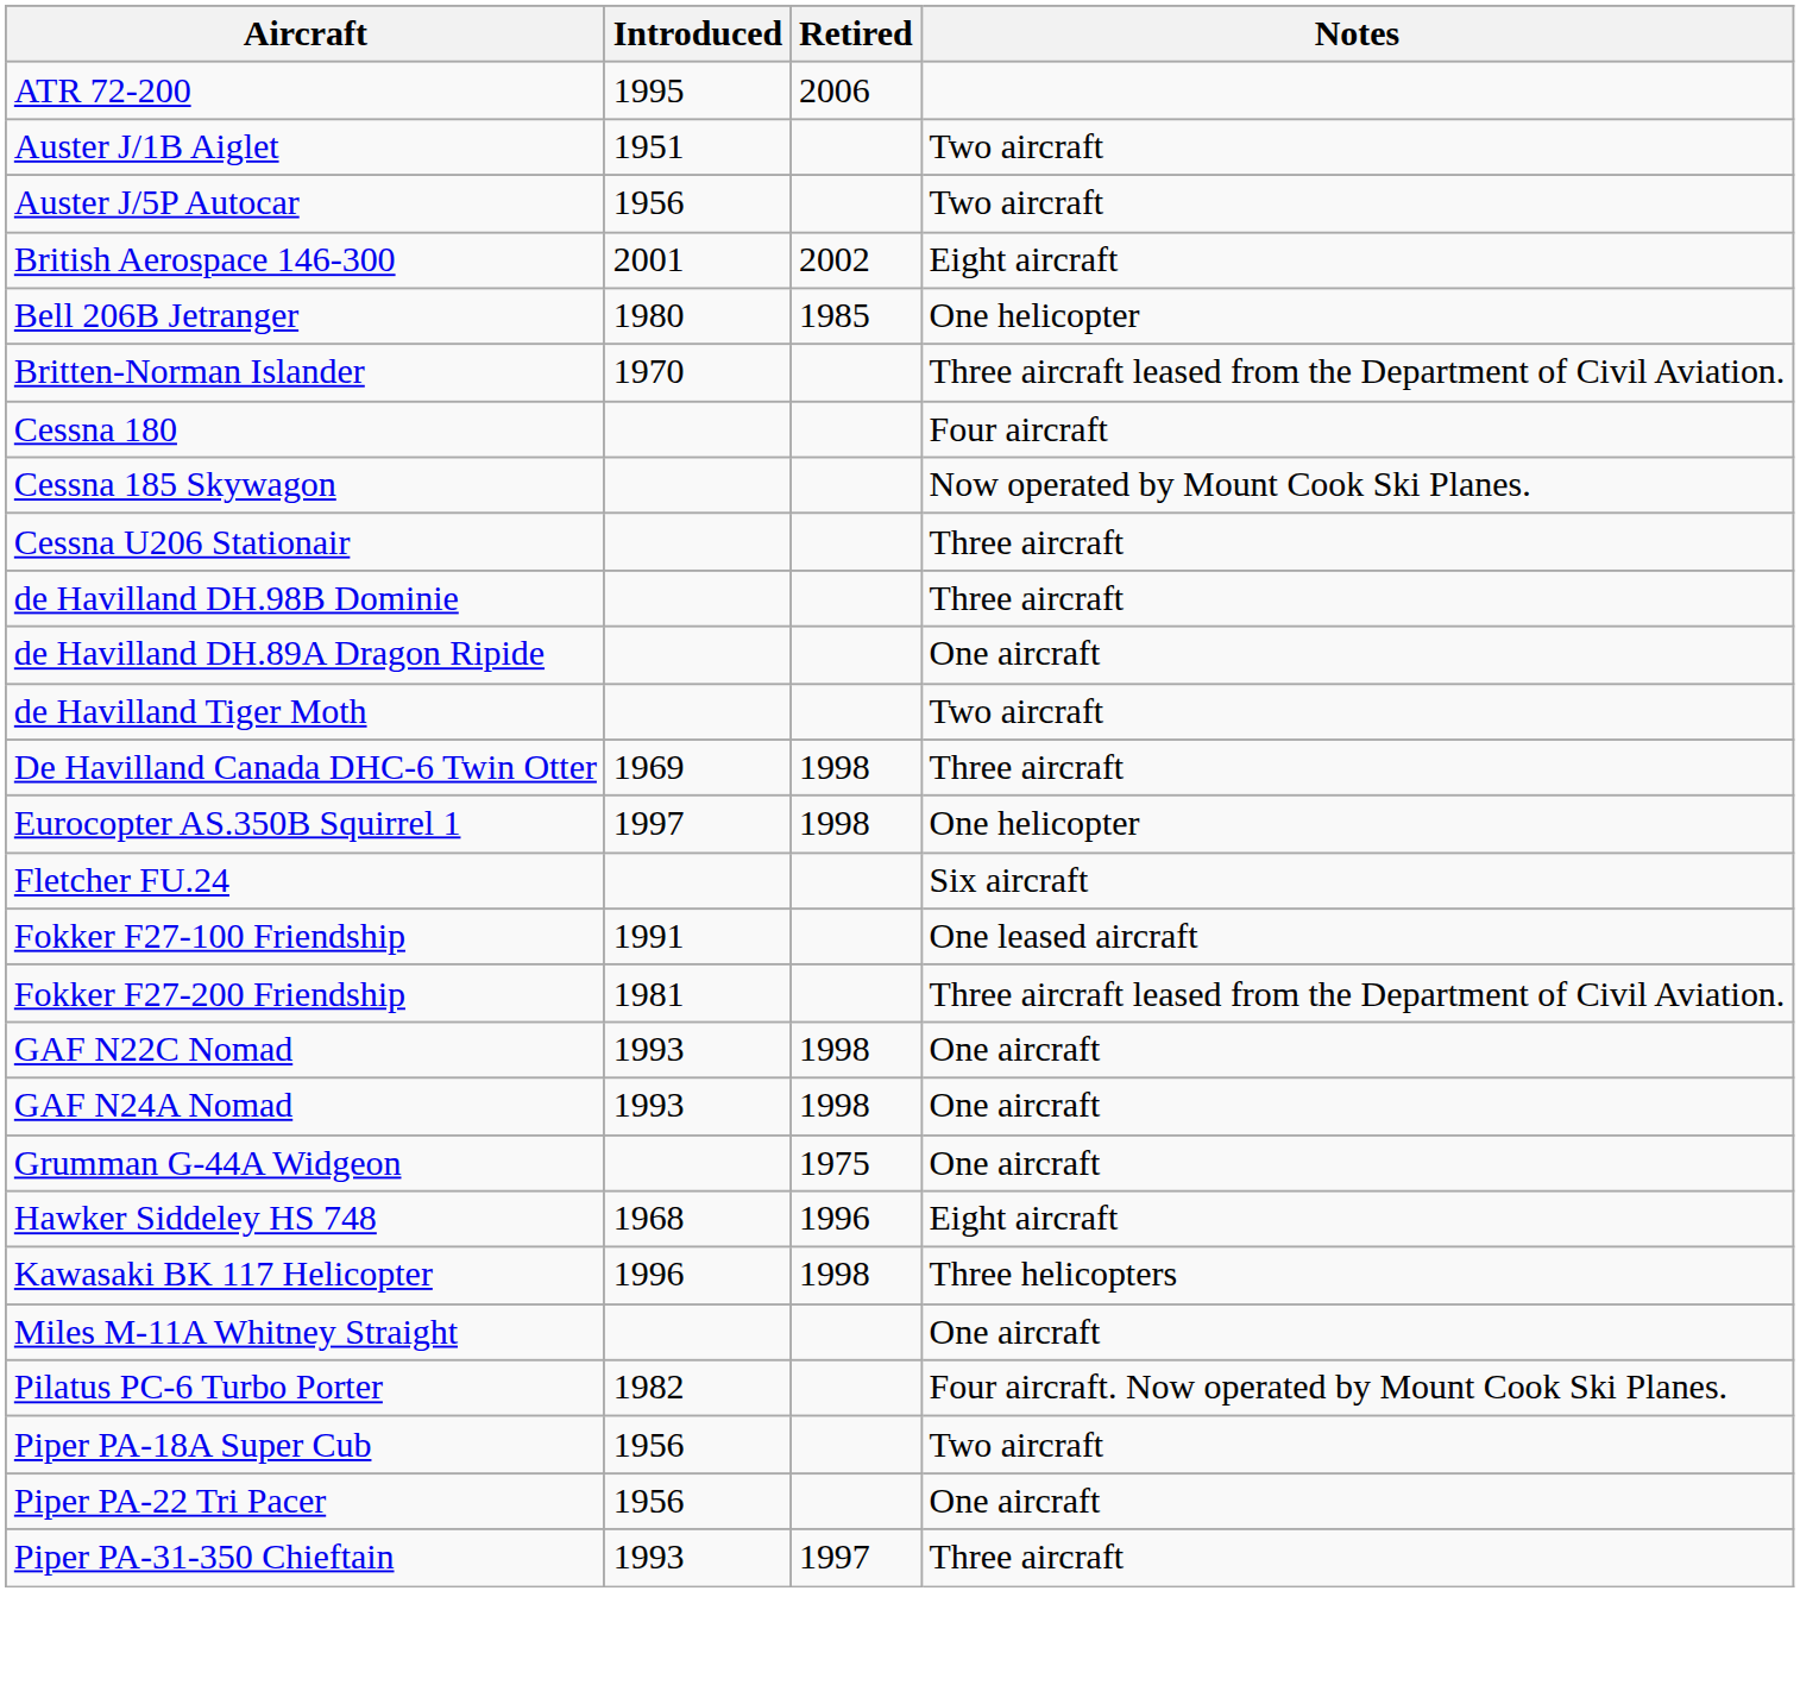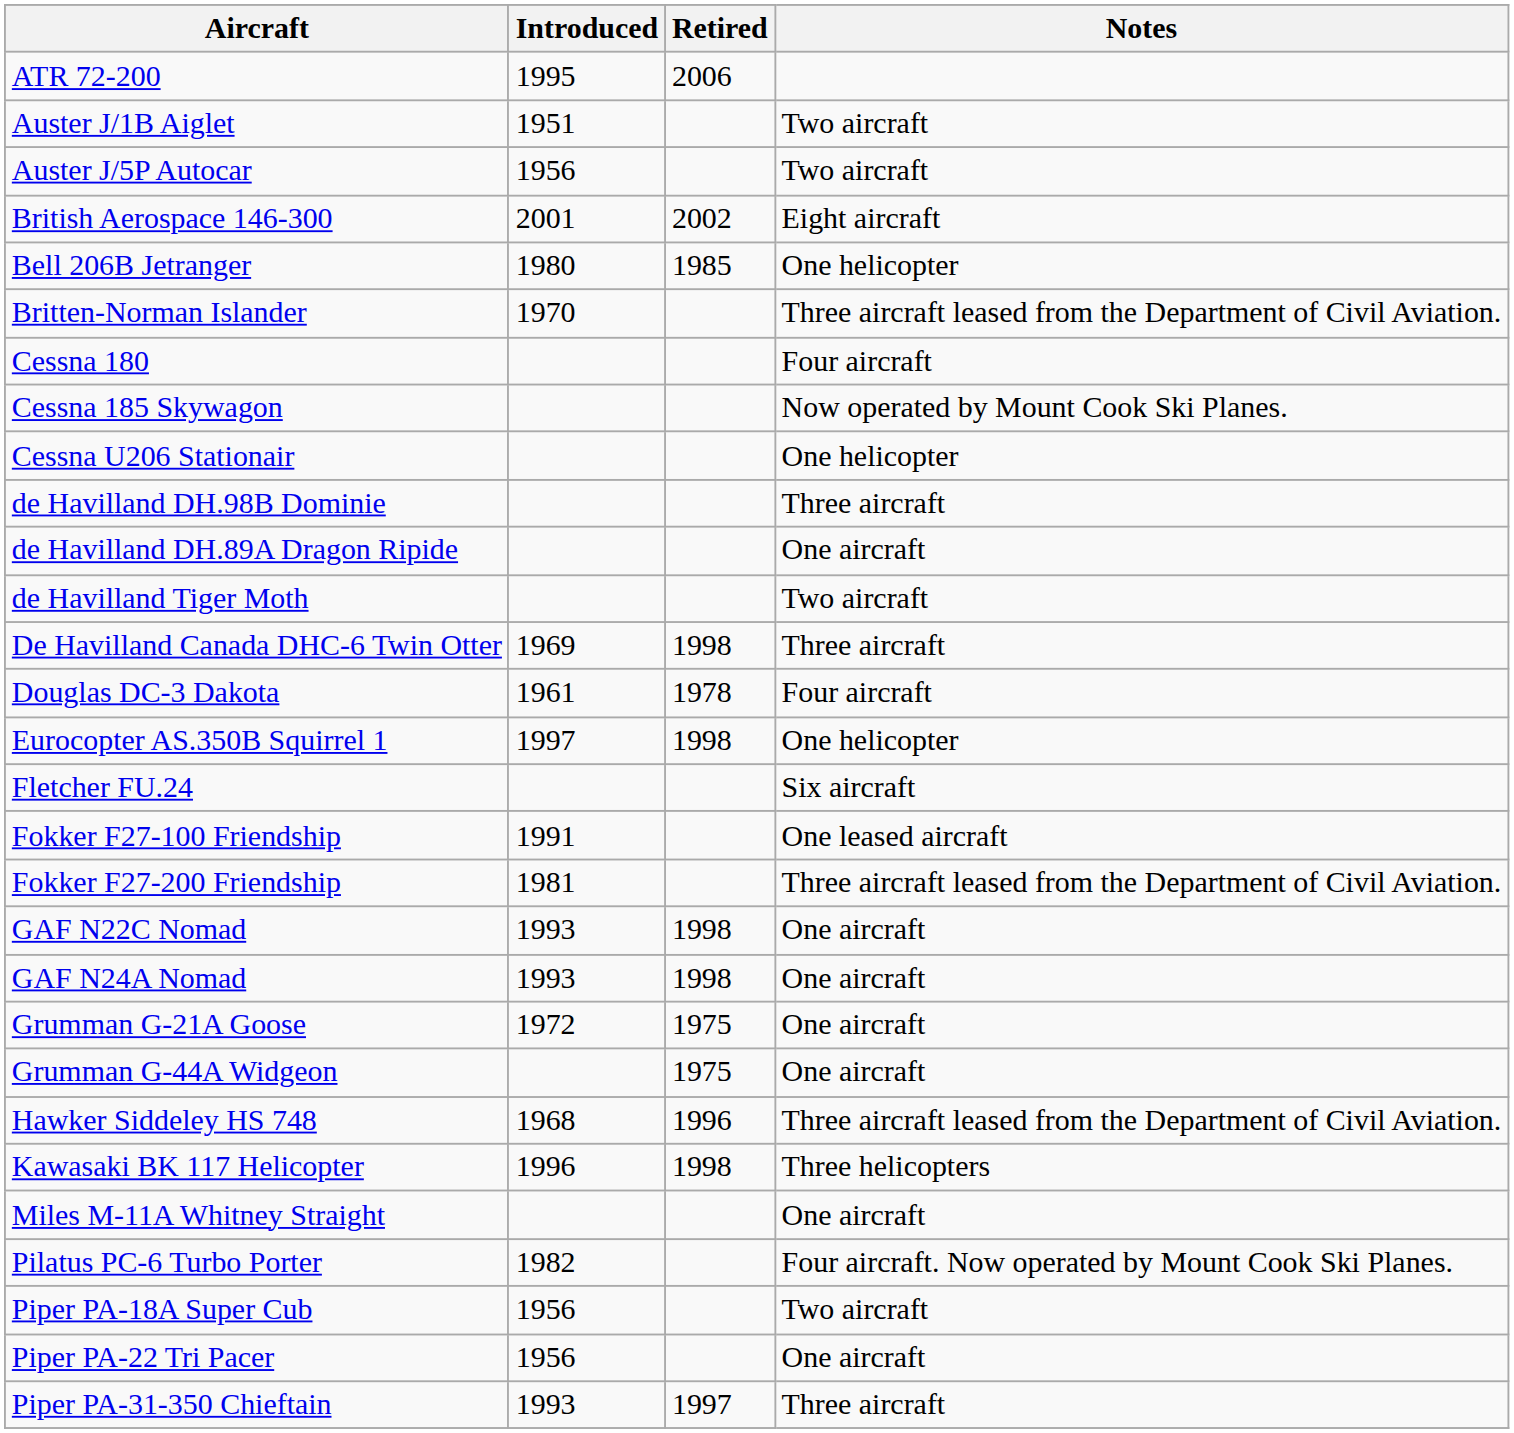Cessna U206 Stationair | Notes: Three aircraft -> One helicopter
+ row: Douglas DC-3 Dakota | 1961 | 1978 | Four aircraft
+ row: Grumman G-21A Goose | 1972 | 1975 | One aircraft
Hawker Siddeley HS 748 | Notes: Eight aircraft -> Three aircraft leased from the Department of Civil Aviation.
